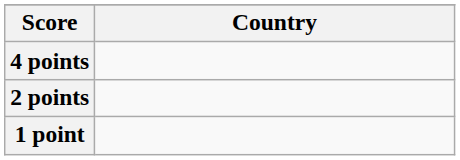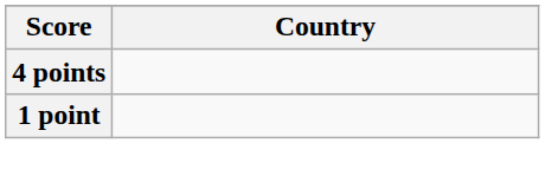- row: 2 points
